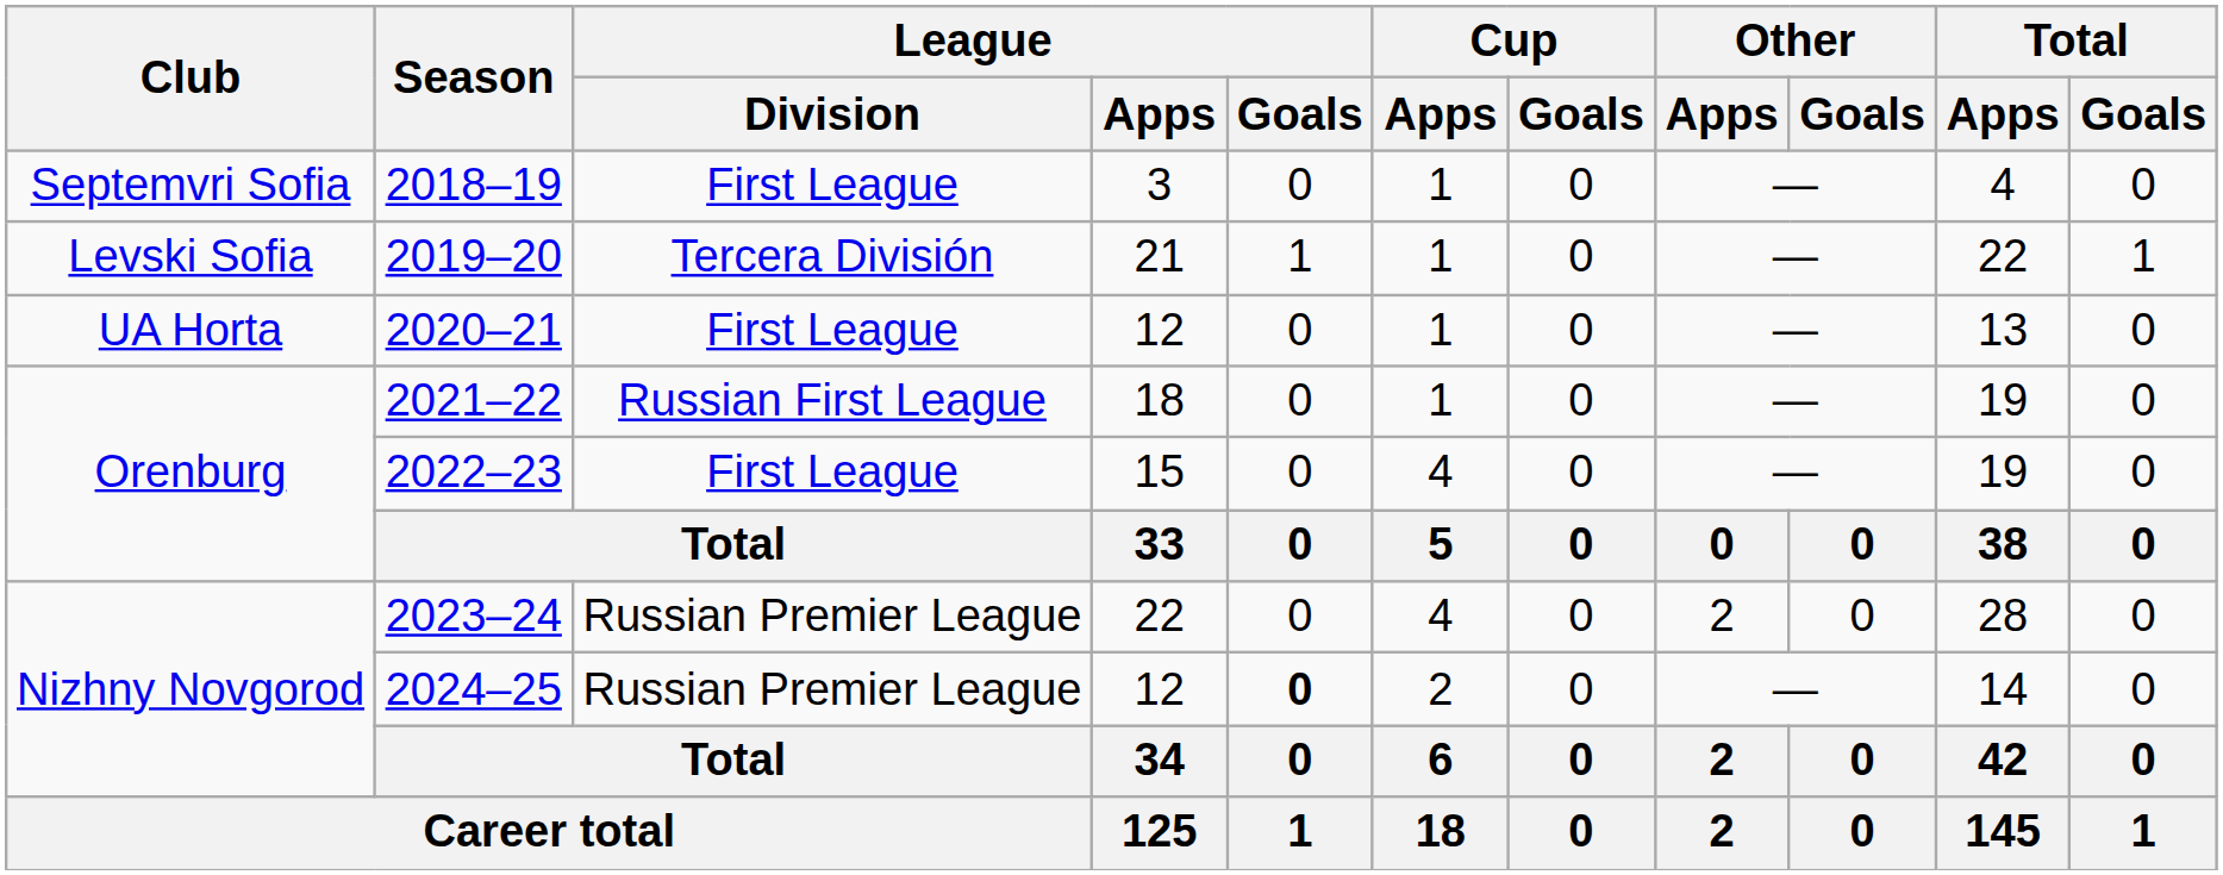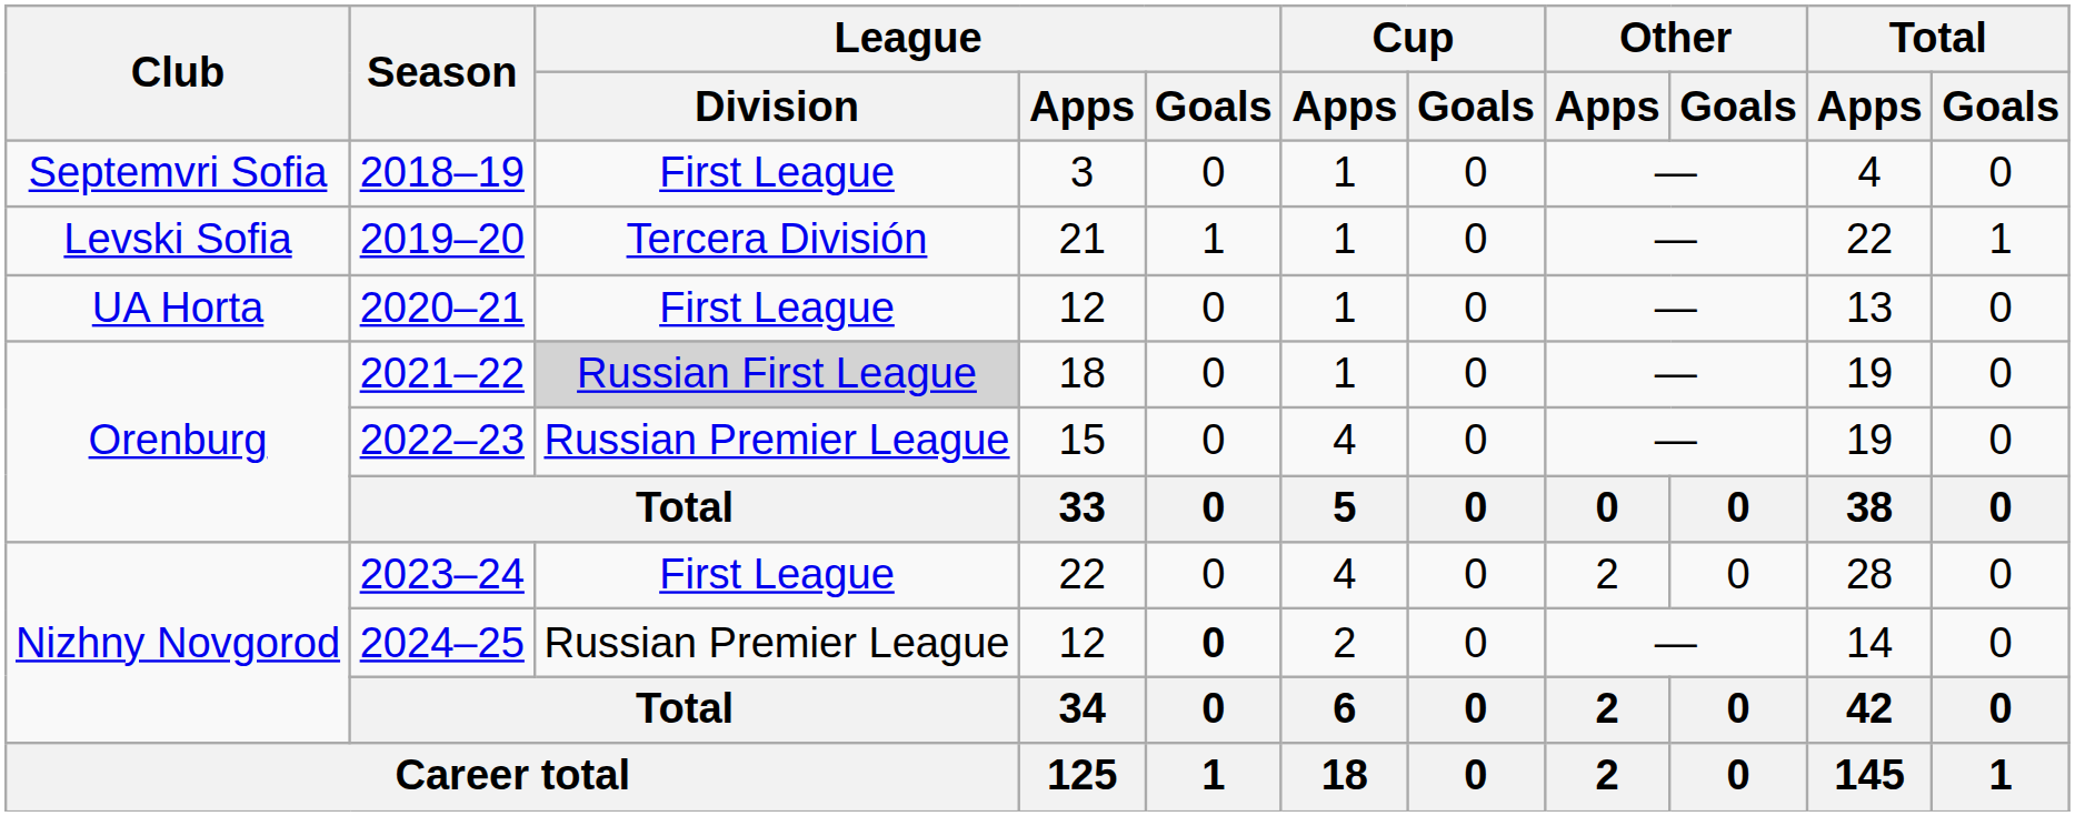2021–22 | League / Division: no background -> lightgrey background
2022–23 | League / Division: First League -> Russian Premier League
2023–24 | League / Division: Russian Premier League -> First League
